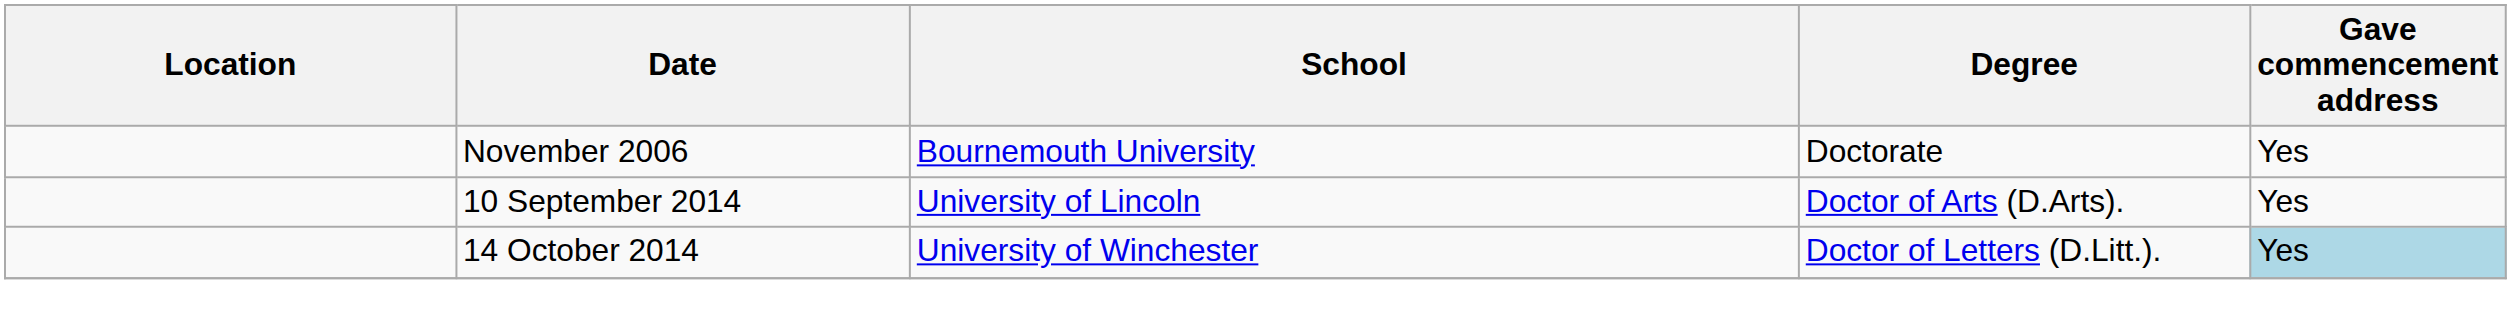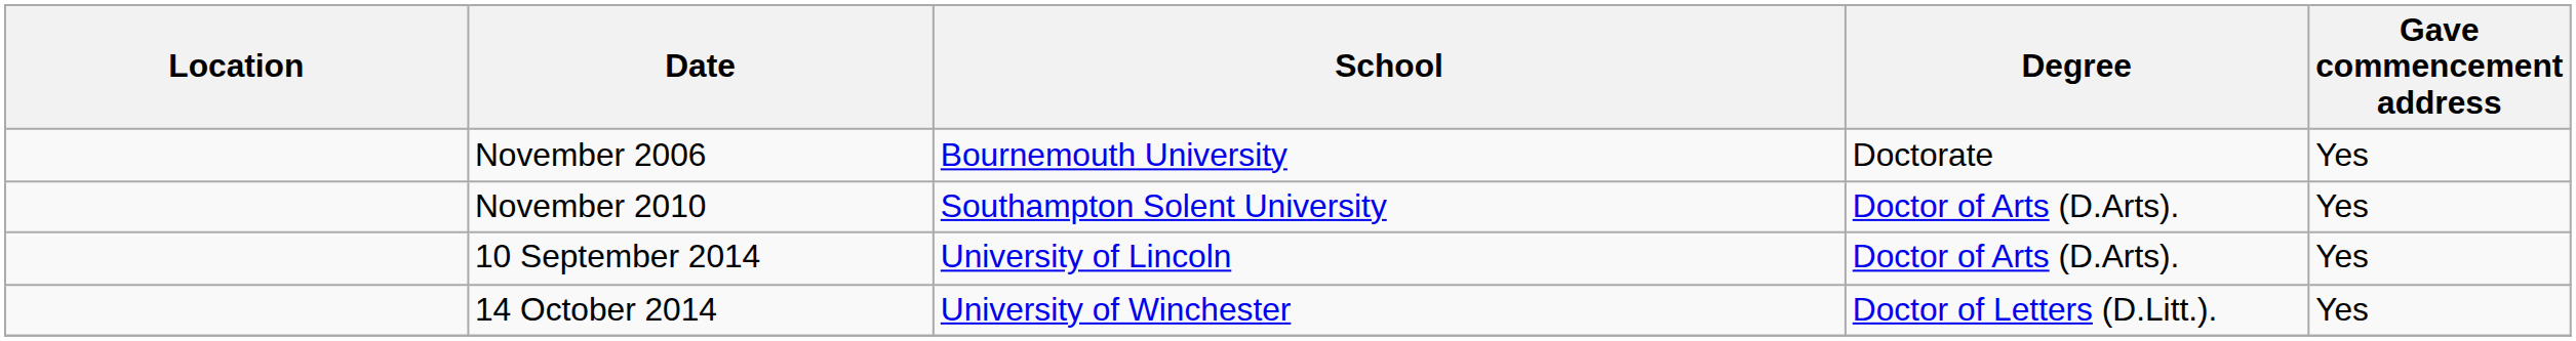+ row: November 2010 | Southampton Solent University | Doctor of Arts (D.Arts). | Yes
14 October 2014 | Gave commencement address: lightblue background -> no background
